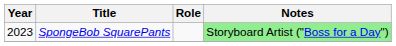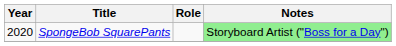SpongeBob SquarePants | Year: 2023 -> 2020
